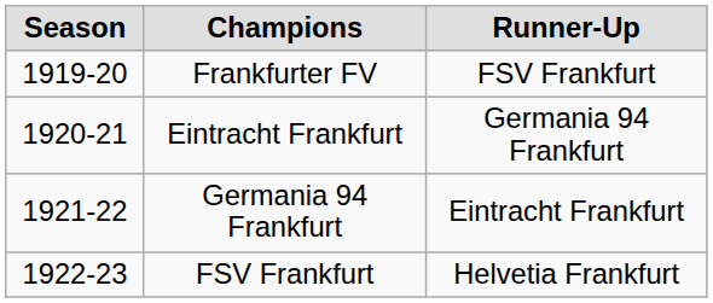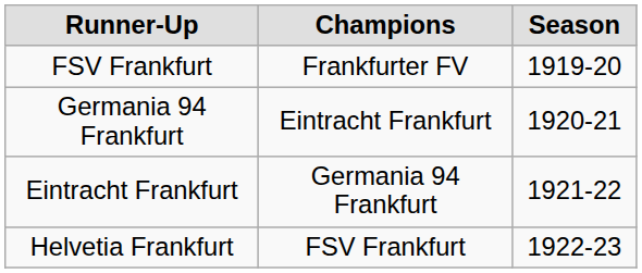columns swapped: Season <-> Runner-Up
